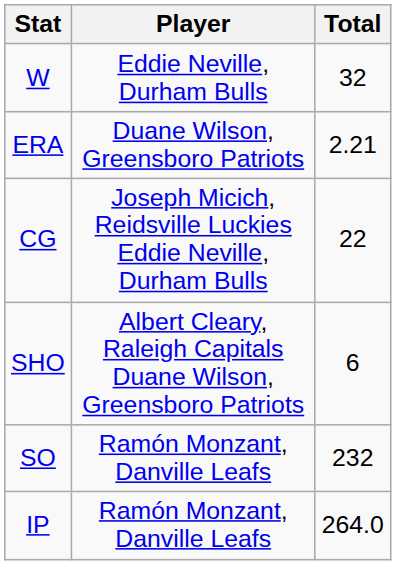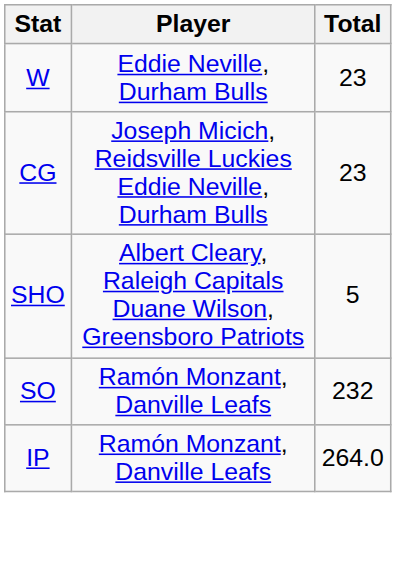W | Total: 32 -> 23
- row: ERA | Duane Wilson, Greensboro Patriots | 2.21
CG | Total: 22 -> 23
SHO | Total: 6 -> 5
